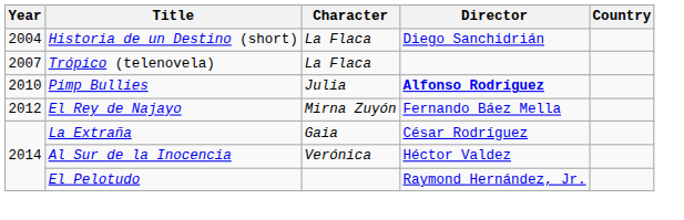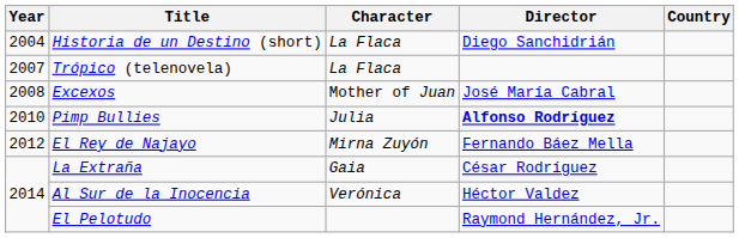+ row: 2008 | Excexos | Mother of Juan | José María Cabral
